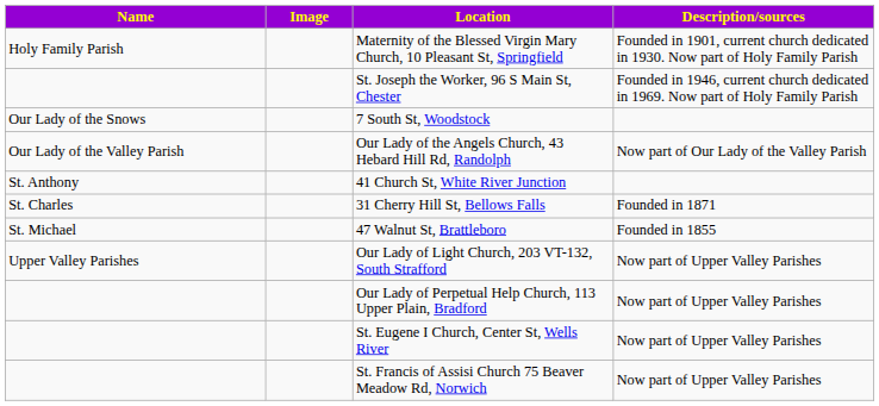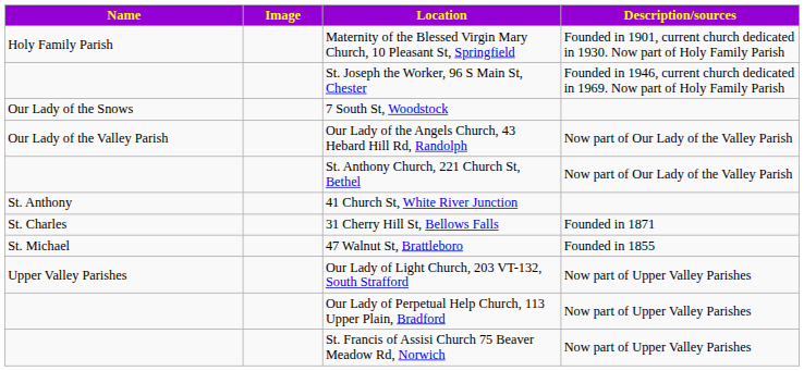+ row: St. Anthony Church, 221 Church St, Bethel | Now part of Our Lady of the Valley Parish
- row: St. Eugene I Church, Center St, Wells River | Now part of Upper Valley Parishes
